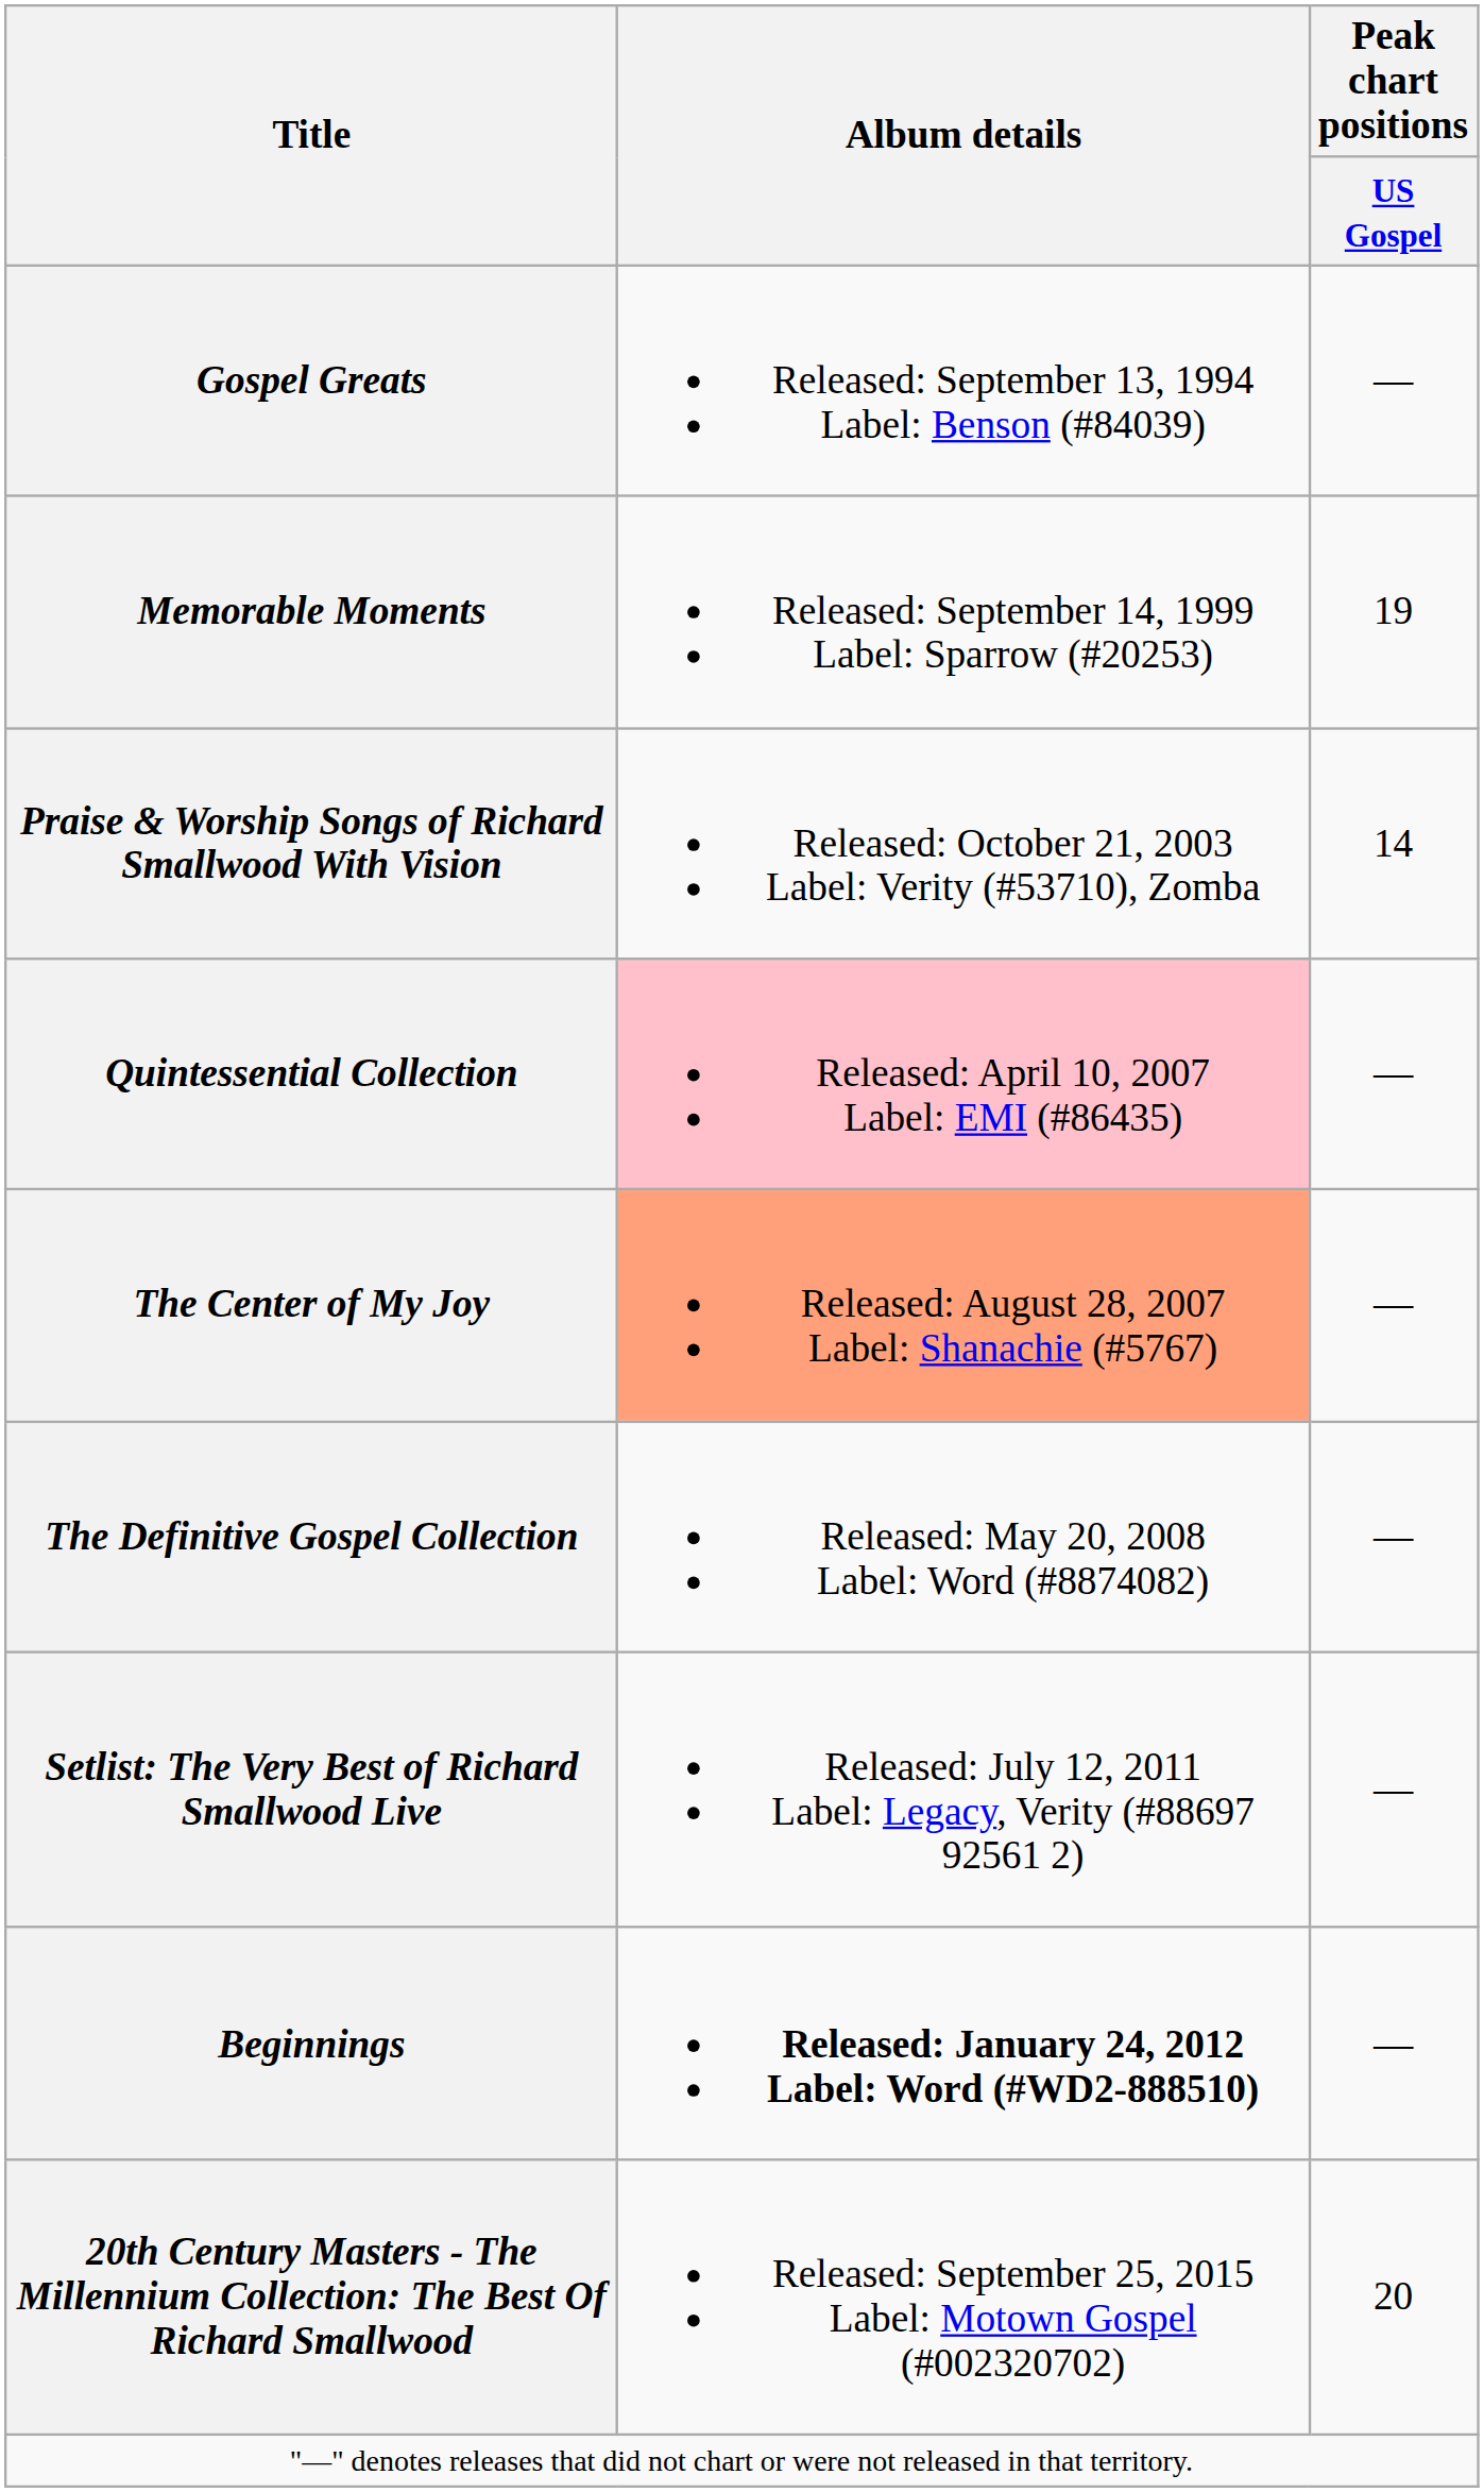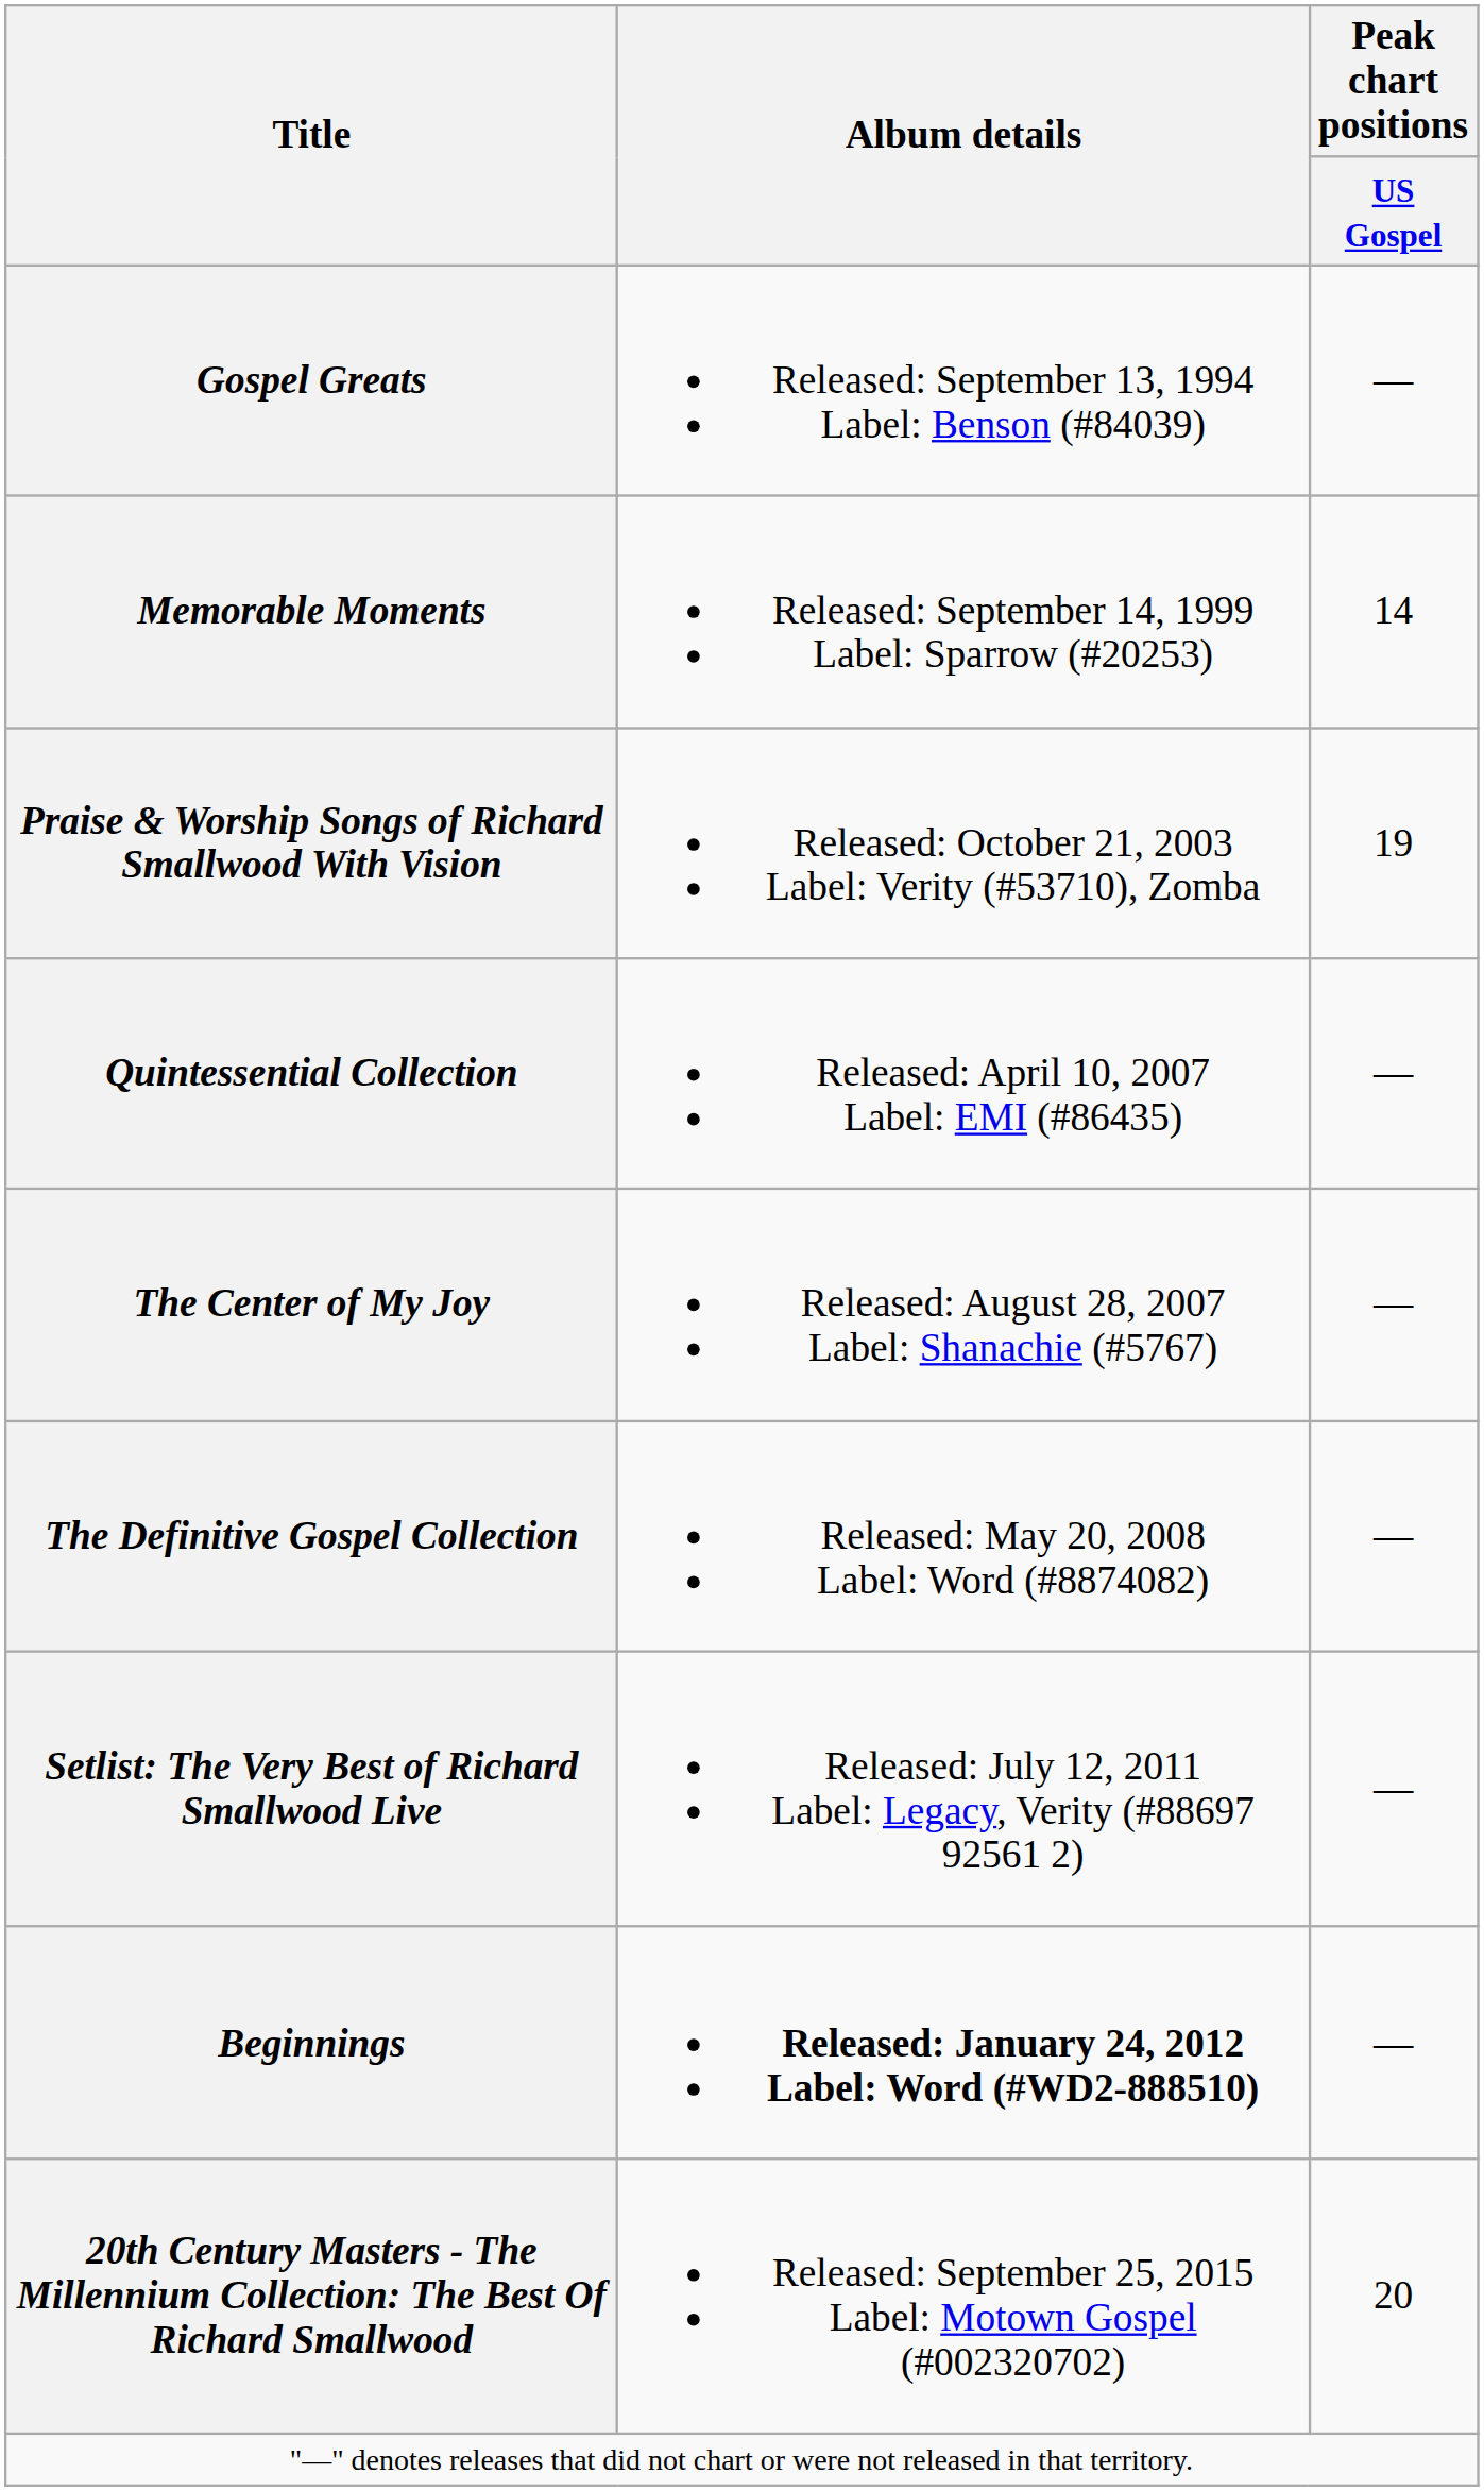Memorable Moments | Peak chart positions / US Gospel: 19 -> 14
Praise & Worship Songs of Richard Smallwood With Vision | Peak chart positions / US Gospel: 14 -> 19
Quintessential Collection | Album details: pink background -> no background
The Center of My Joy | Album details: lightsalmon background -> no background
